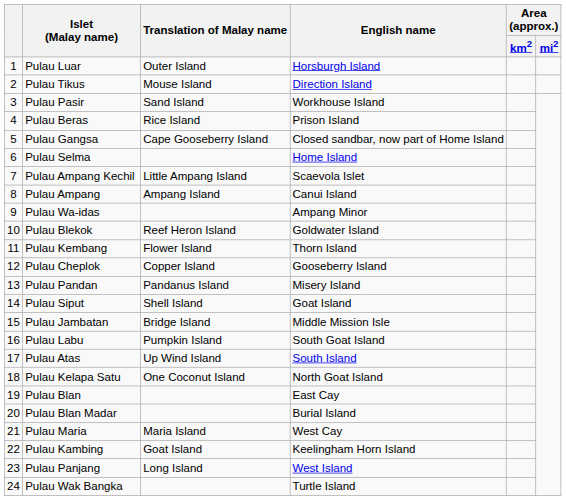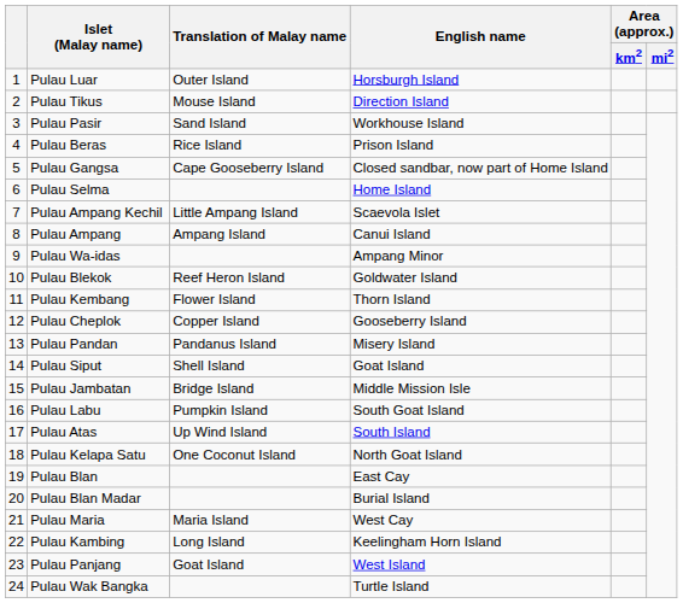Pulau Kambing | Translation of Malay name: Goat Island -> Long Island
Pulau Panjang | Translation of Malay name: Long Island -> Goat Island
